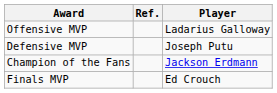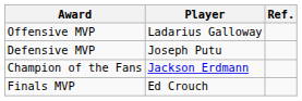columns swapped: Player <-> Ref.
